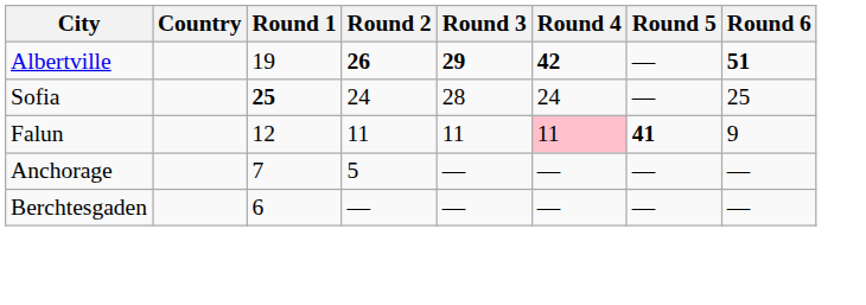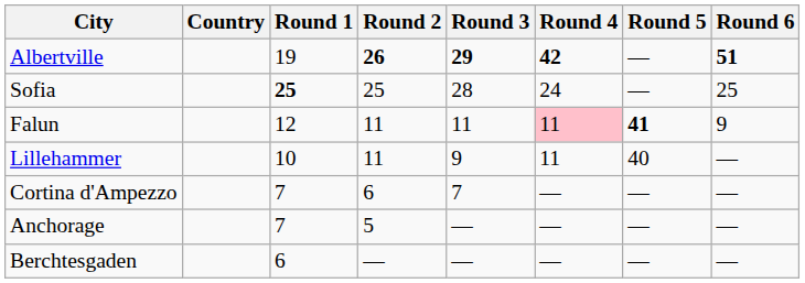Sofia | Round 2: 24 -> 25
+ row: Lillehammer | 10 | 11 | 9 | 11 | 40 | —
+ row: Cortina d'Ampezzo | 7 | 6 | 7 | — | — | —
